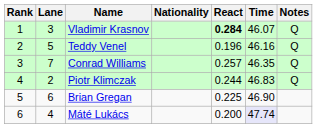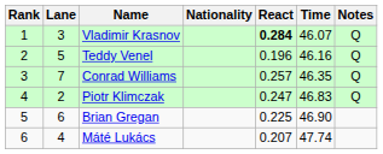Piotr Klimczak | React: 0.244 -> 0.247
Máté Lukács | React: 0.200 -> 0.207
Máté Lukács | Time: lavender background -> no background
